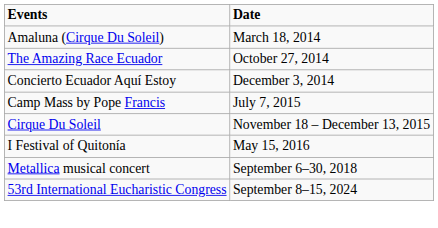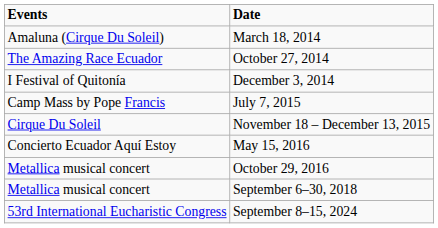December 3, 2014 | Events: Concierto Ecuador Aquí Estoy -> I Festival of Quitonía
May 15, 2016 | Events: I Festival of Quitonía -> Concierto Ecuador Aquí Estoy
+ row: Metallica musical concert | October 29, 2016
